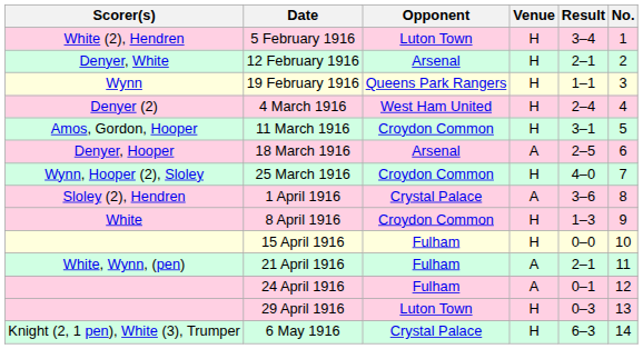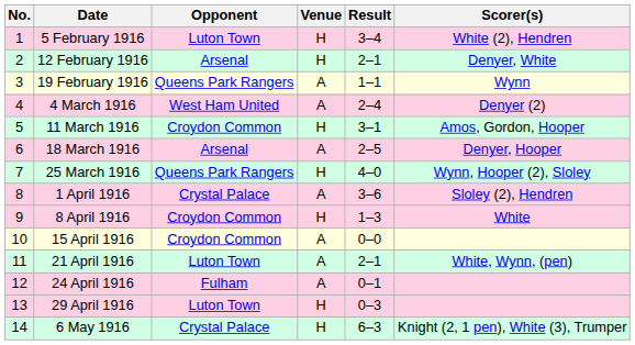columns swapped: No. <-> Scorer(s)
19 February 1916 | Venue: H -> A
4 March 1916 | Venue: H -> A
25 March 1916 | Opponent: Croydon Common -> Queens Park Rangers
15 April 1916 | Opponent: Fulham -> Croydon Common
15 April 1916 | Venue: H -> A
21 April 1916 | Opponent: Fulham -> Luton Town
